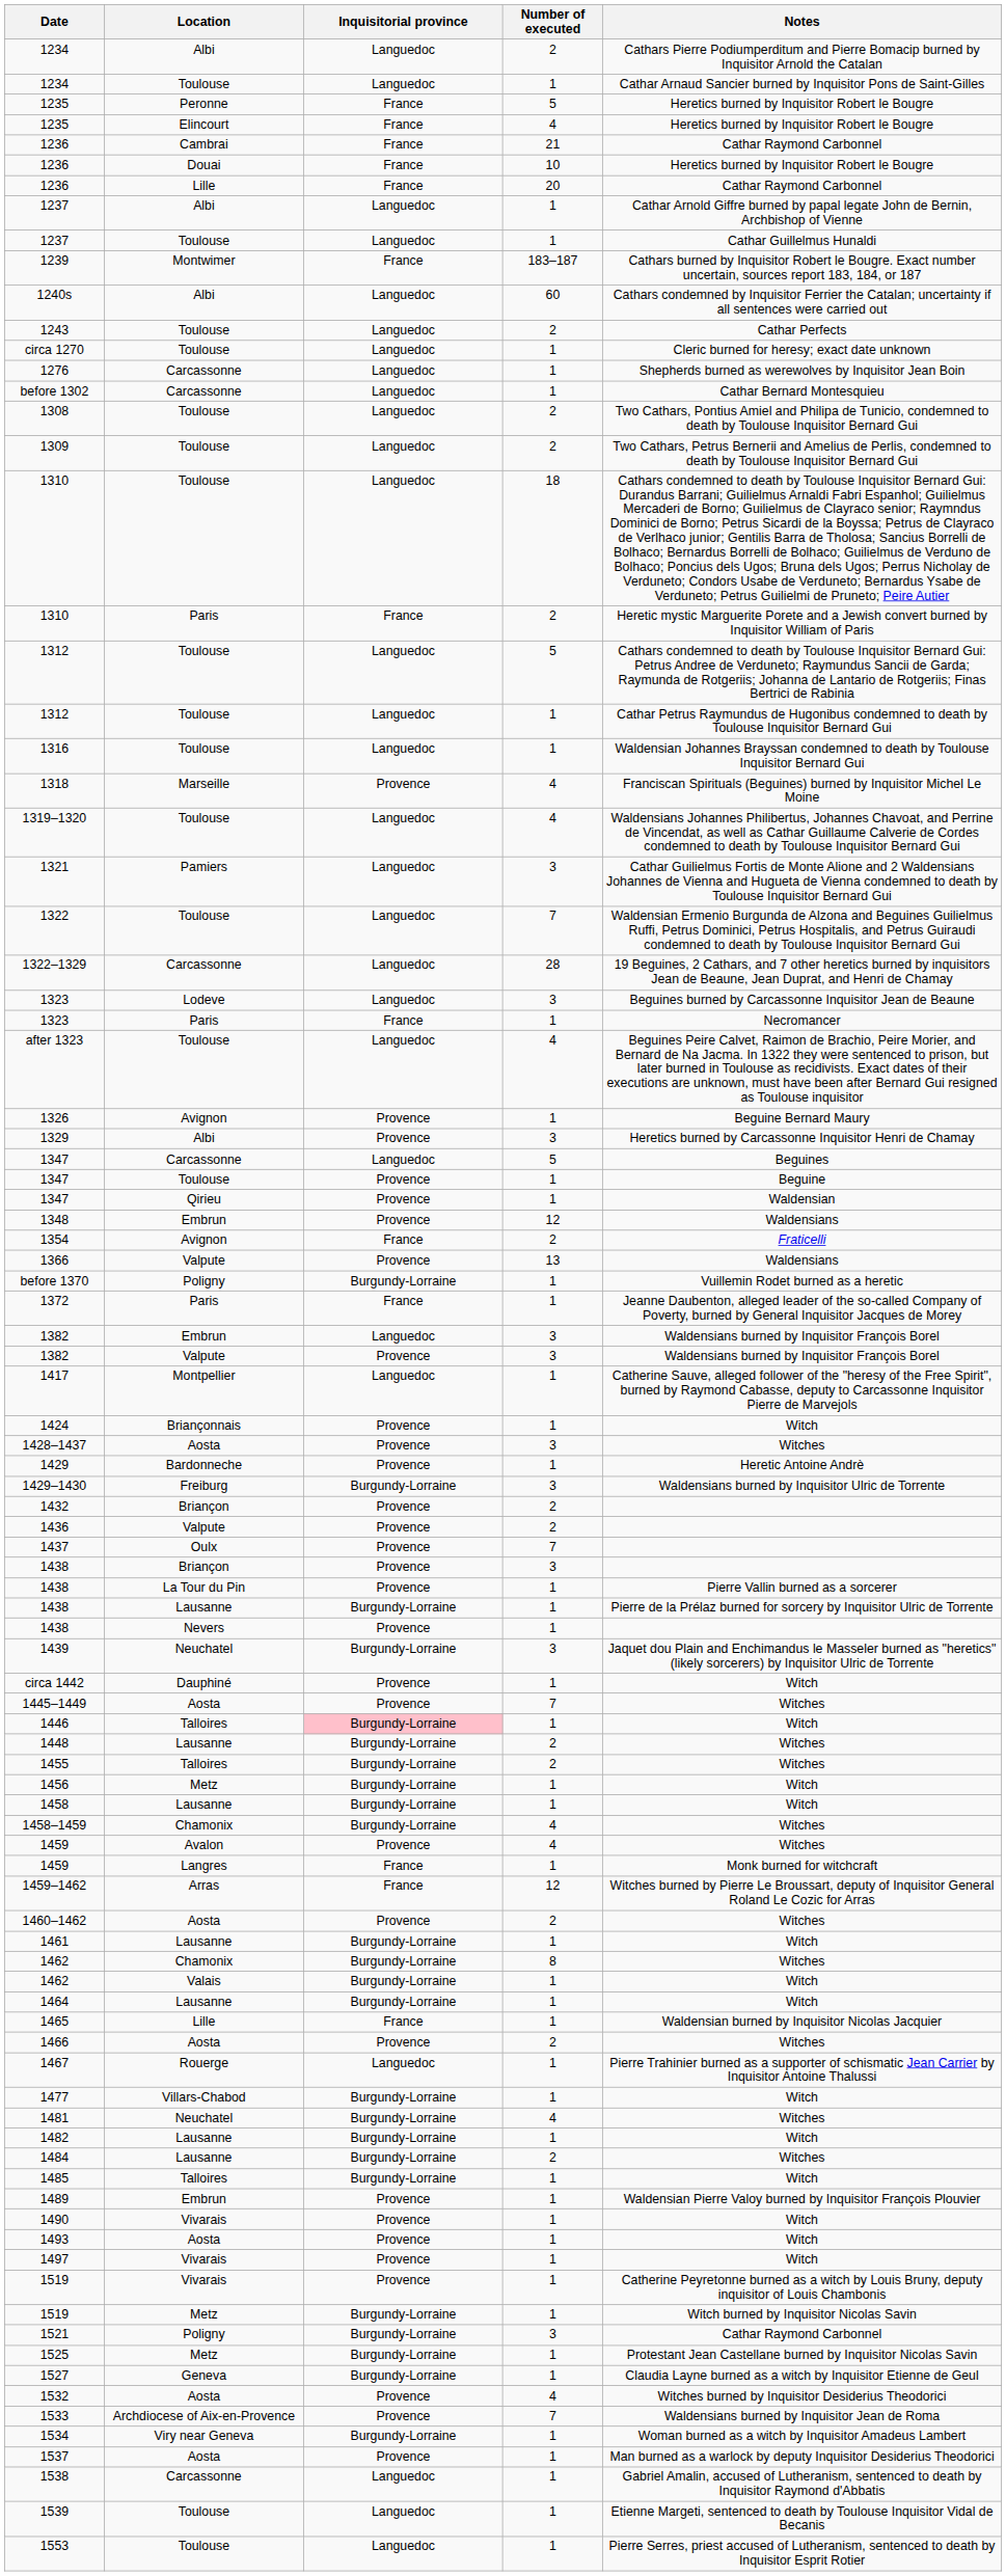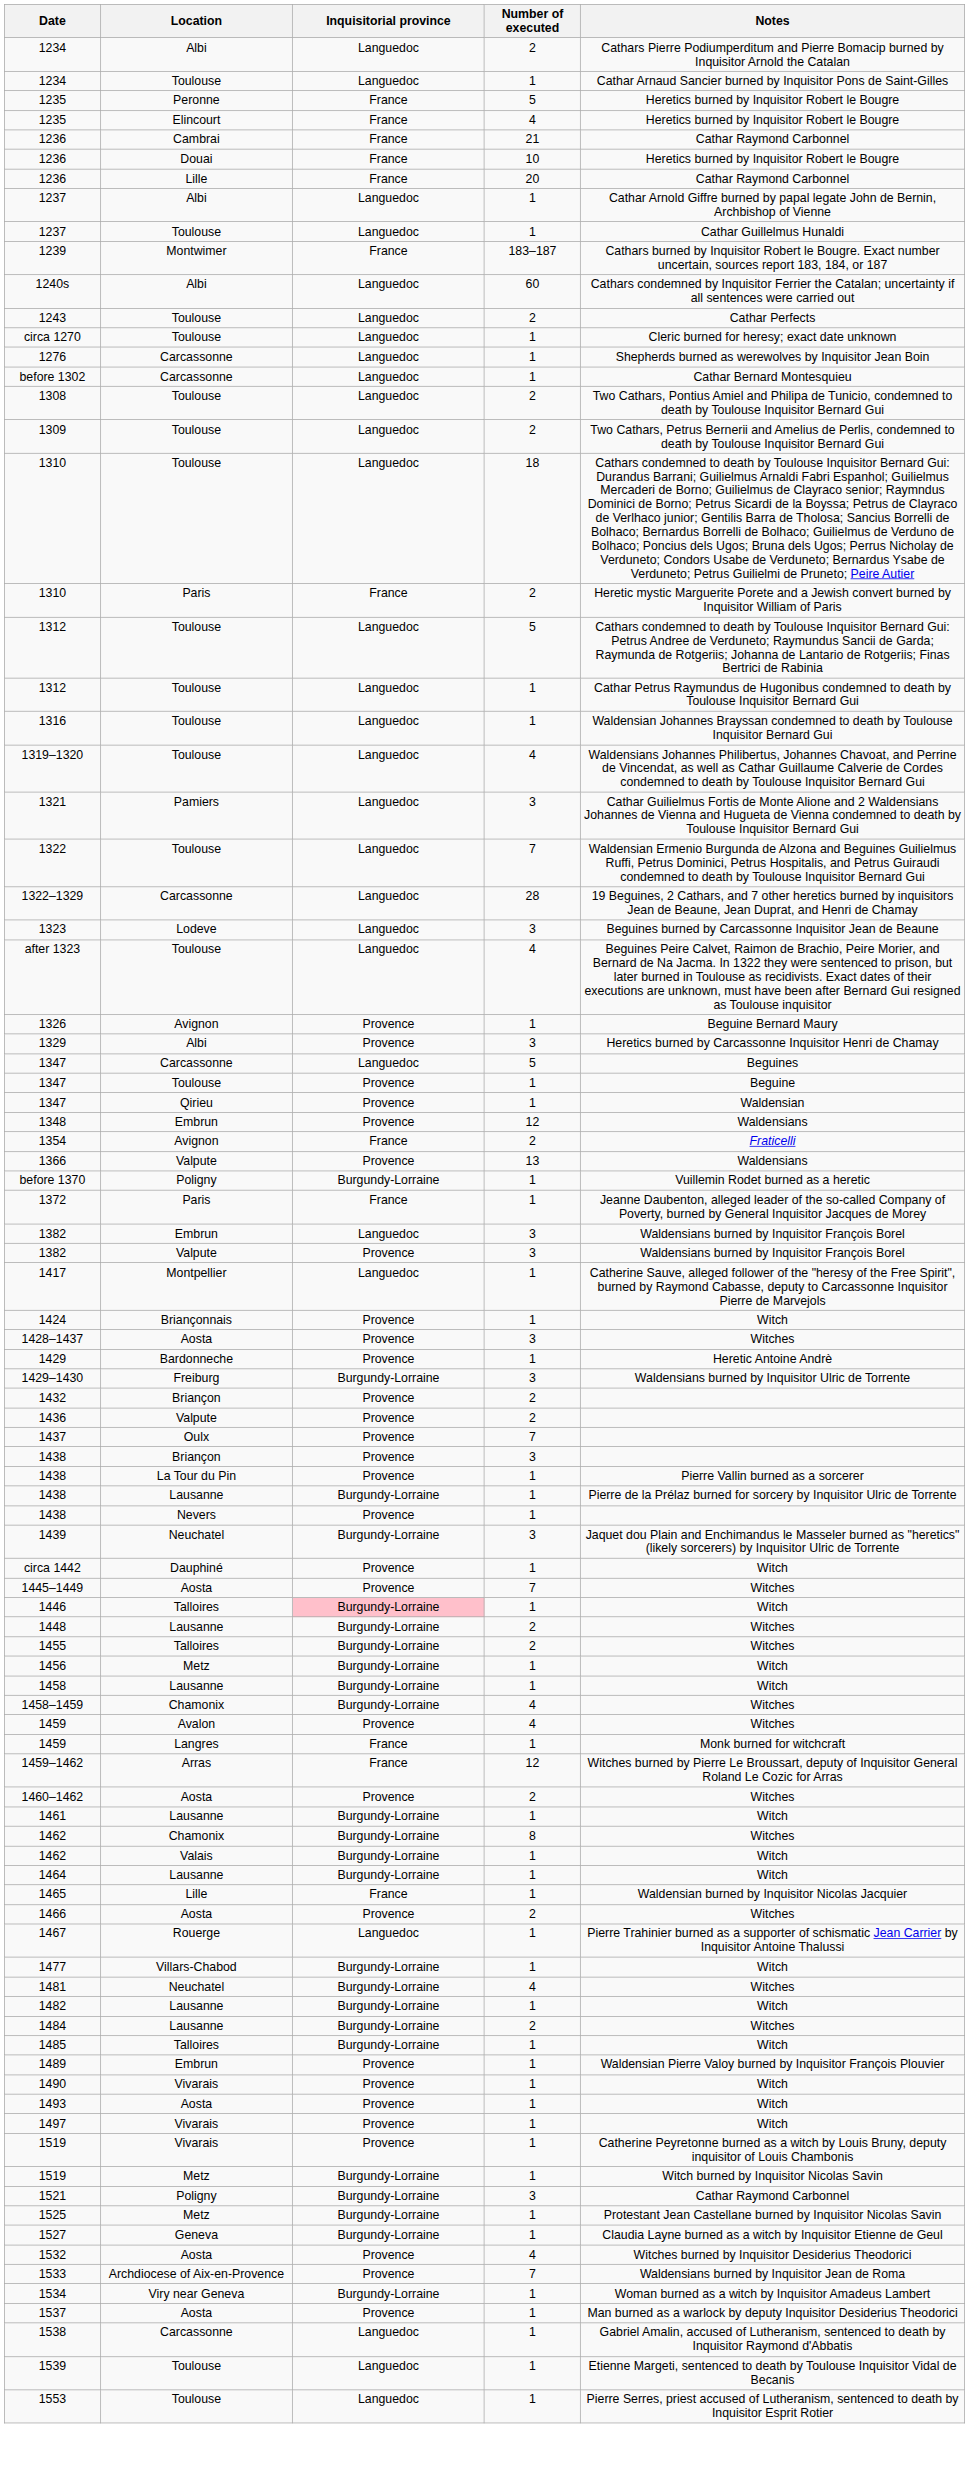- row: 1318 | Marseille | Provence | 4 | Franciscan Spirituals (Beguines) burned by Inquisitor Michel Le Moine
- row: 1323 | Paris | France | 1 | Necromancer
